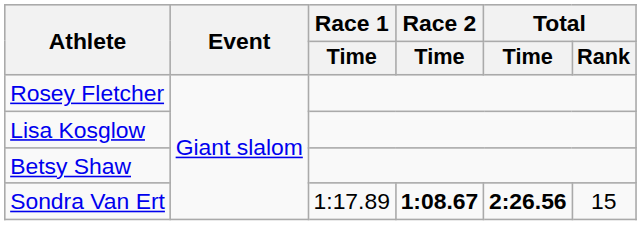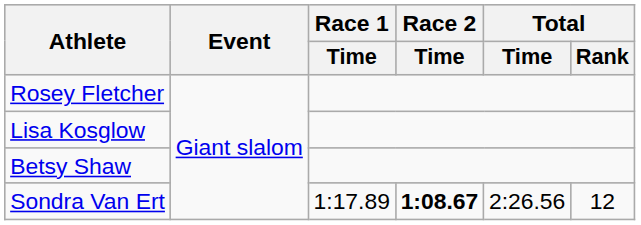Sondra Van Ert | Total / Time: bold -> normal
Sondra Van Ert | Total / Rank: 15 -> 12
